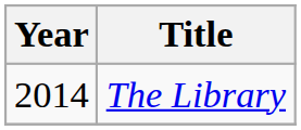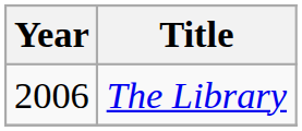The Library | Year: 2014 -> 2006
